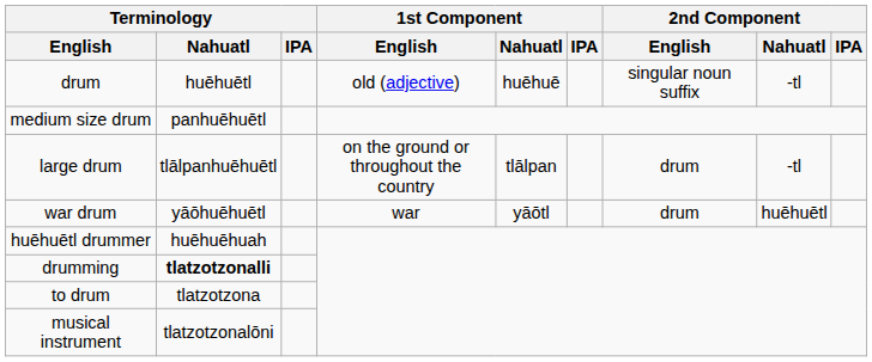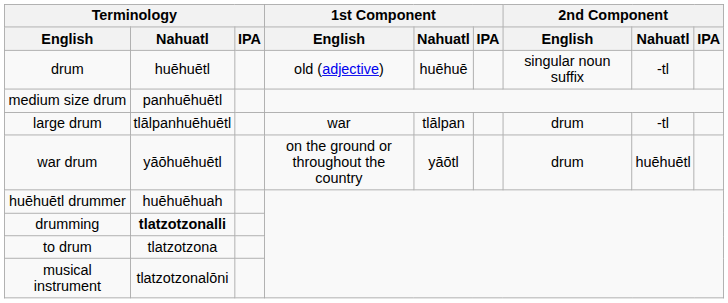large drum | 1st Component / English: on the ground or throughout the country -> war
war drum | 1st Component / English: war -> on the ground or throughout the country
